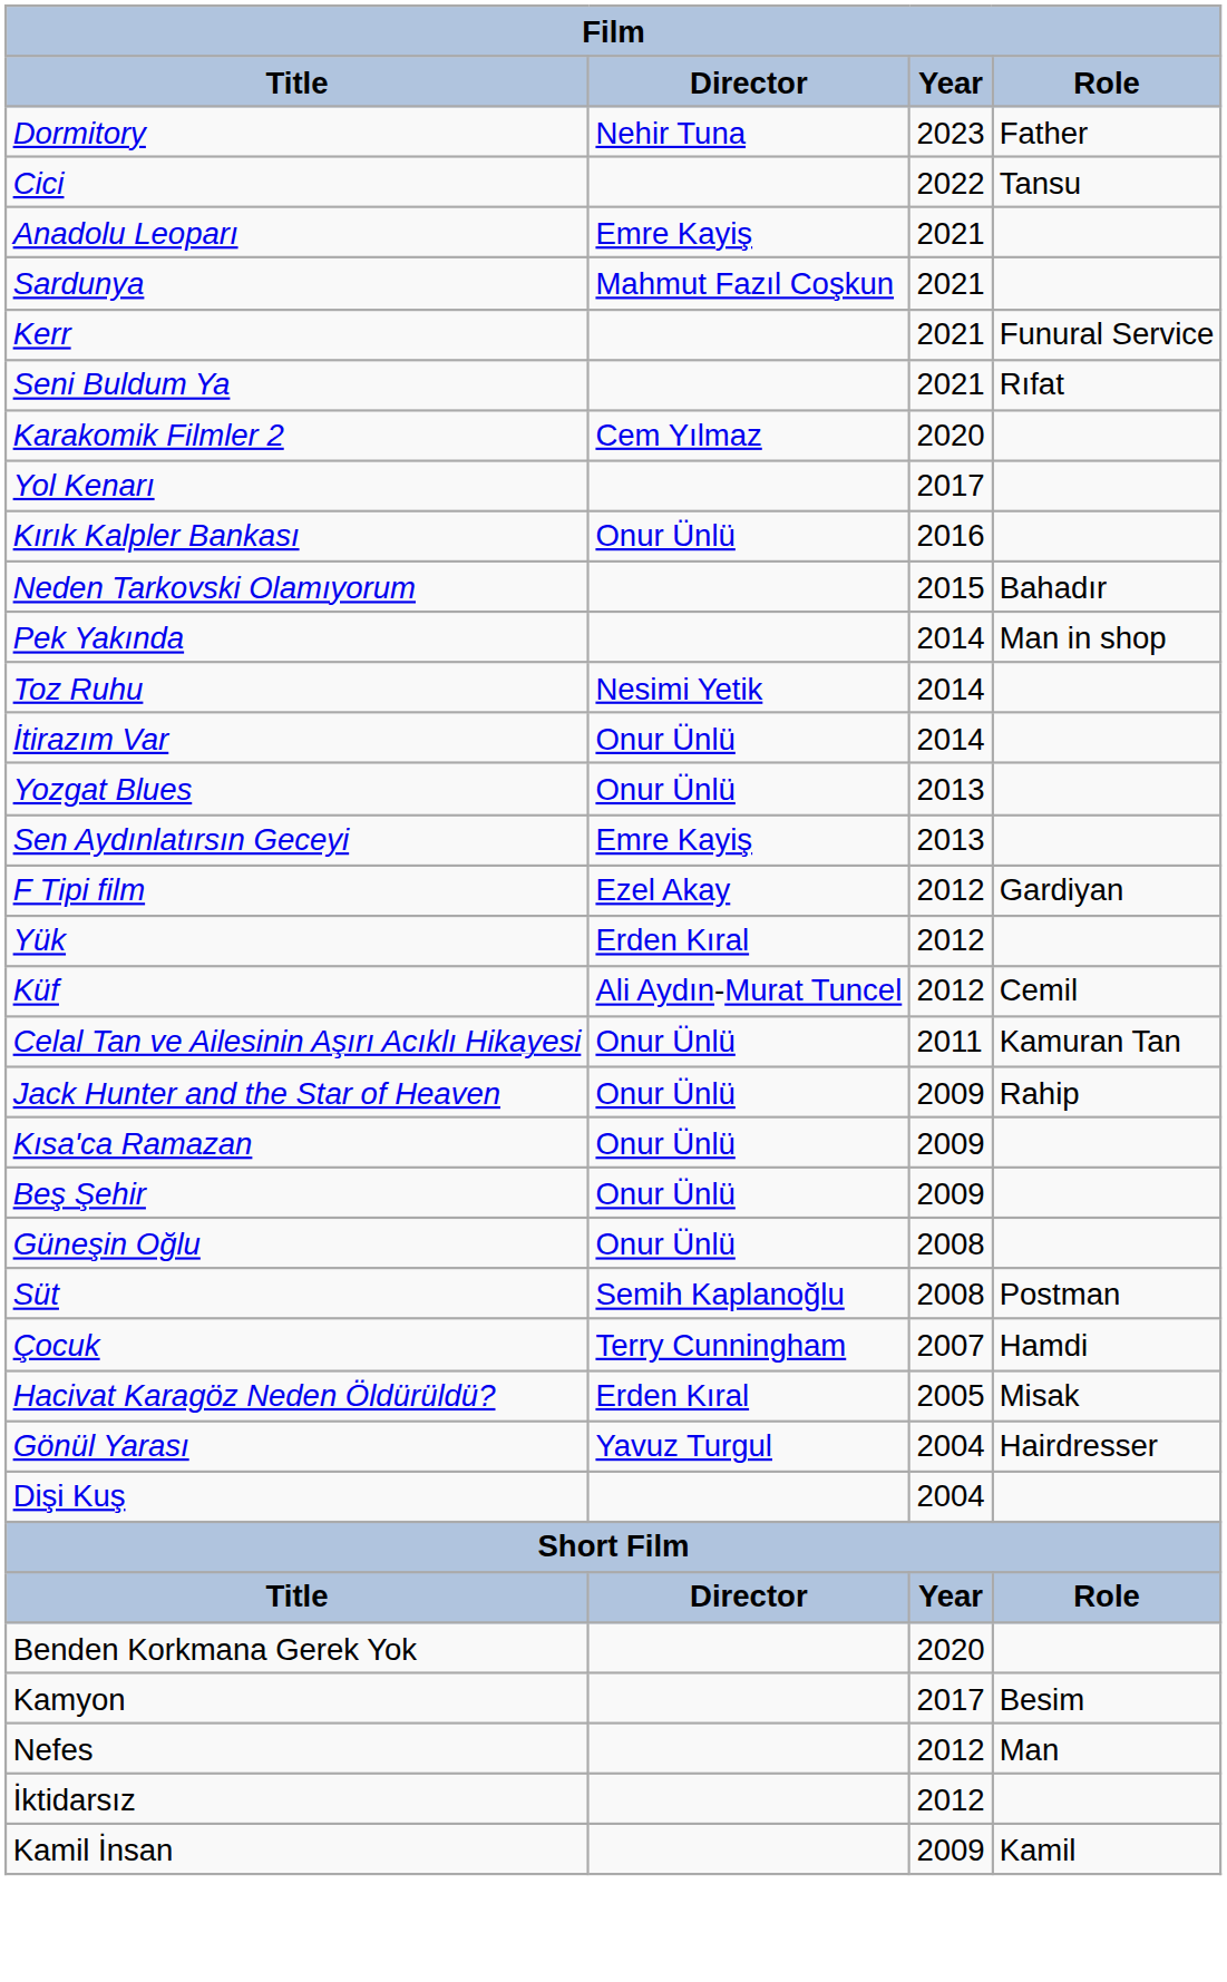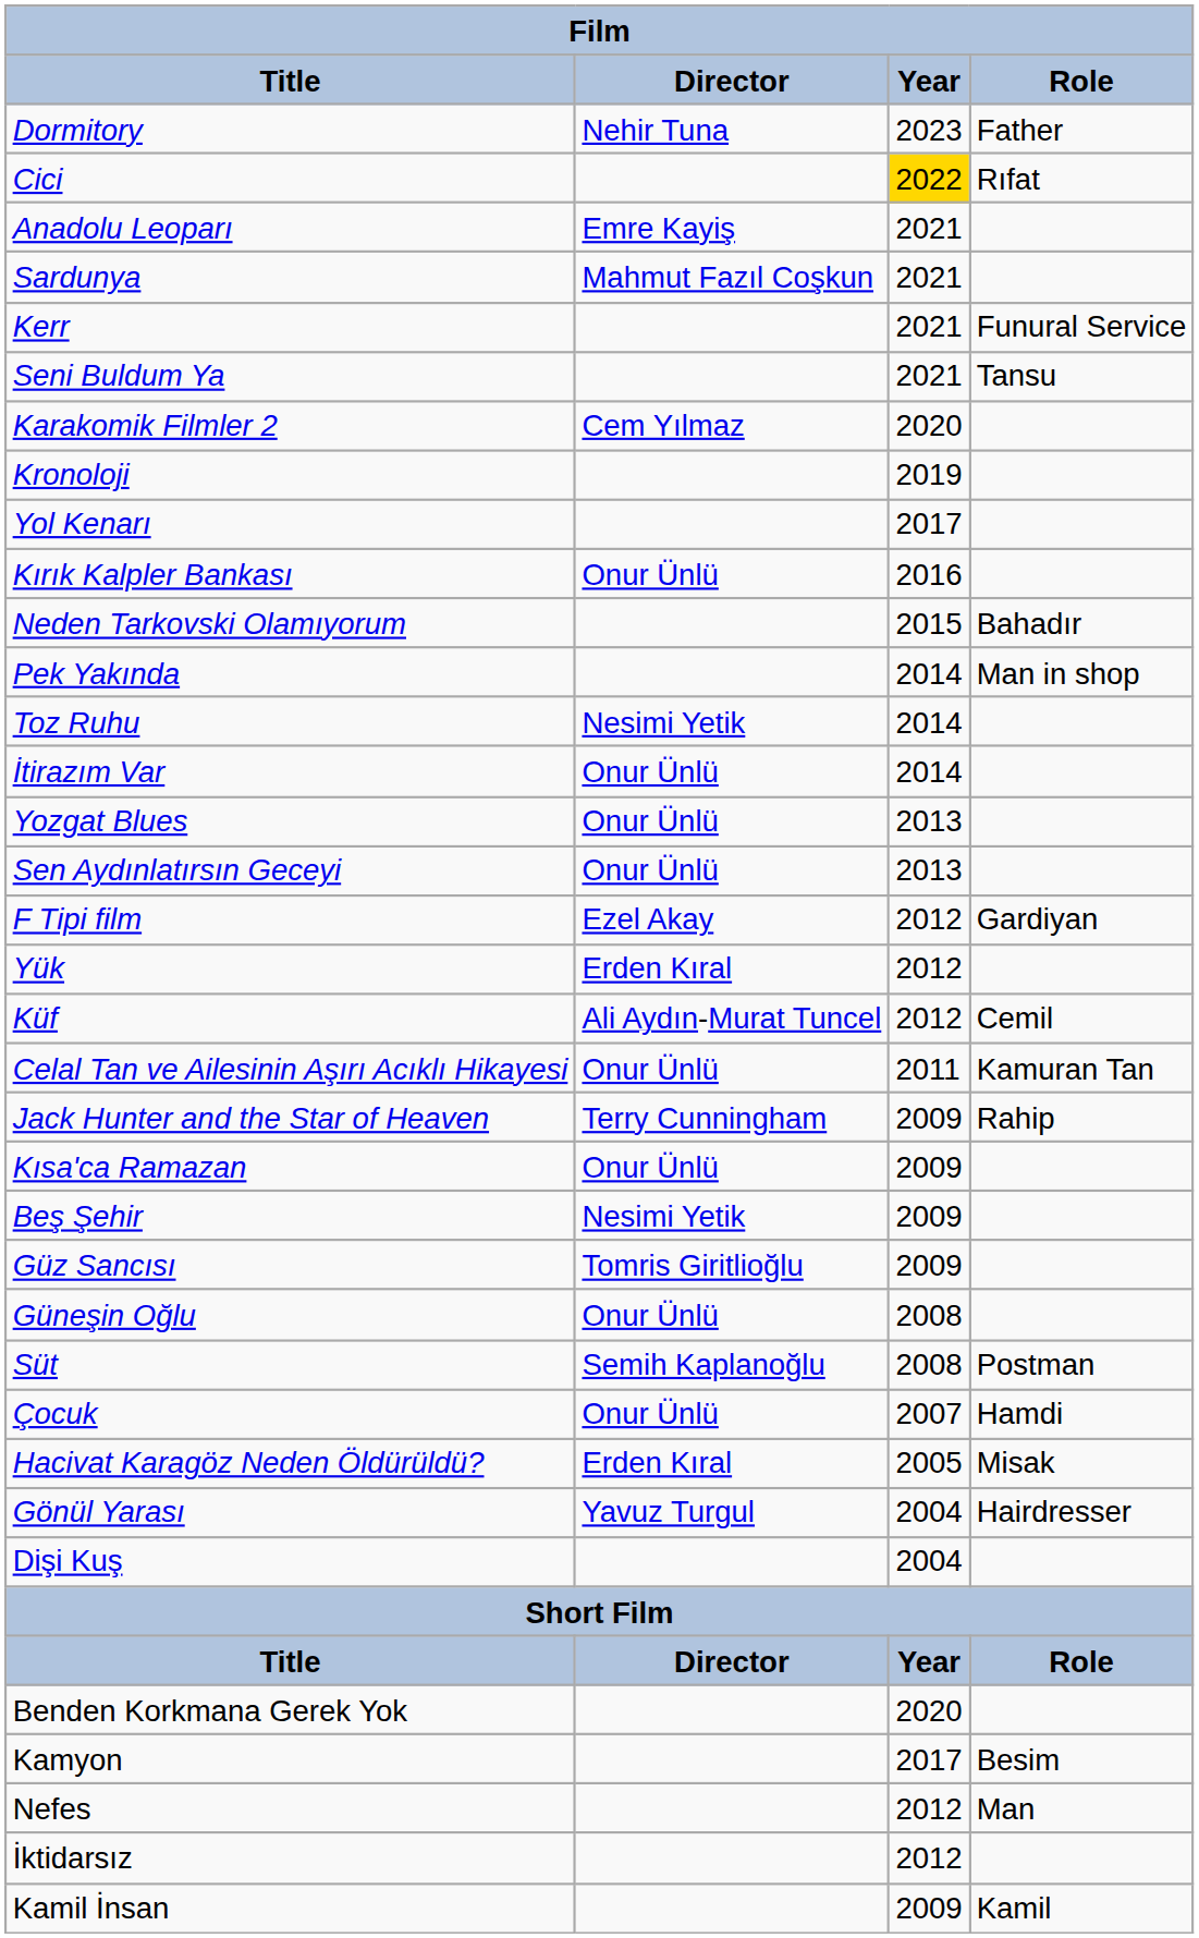Cici | Year: no background -> gold background
Cici | Role: Tansu -> Rıfat
Seni Buldum Ya | Role: Rıfat -> Tansu
+ row: Kronoloji | 2019
Sen Aydınlatırsın Geceyi | Director: Emre Kayiş -> Onur Ünlü
Jack Hunter and the Star of Heaven | Director: Onur Ünlü -> Terry Cunningham
Beş Şehir | Director: Onur Ünlü -> Nesimi Yetik
+ row: Güz Sancısı | Tomris Giritlioğlu | 2009
Çocuk | Director: Terry Cunningham -> Onur Ünlü
